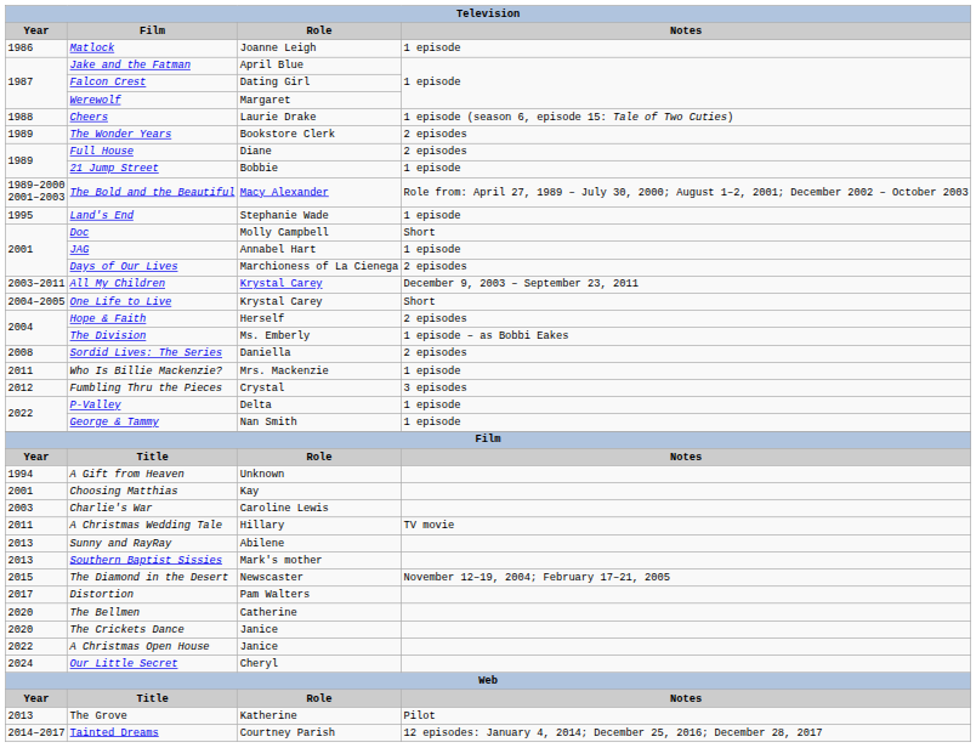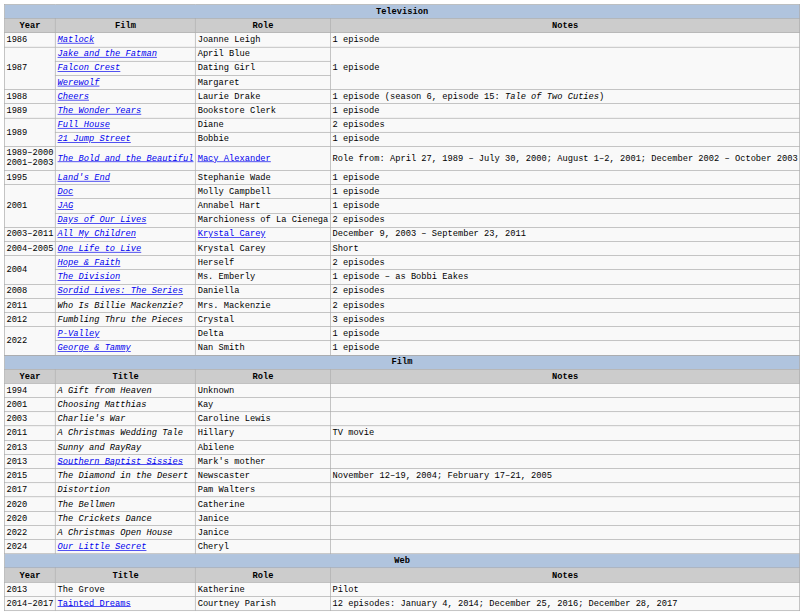The Wonder Years | Notes: 2 episodes -> 1 episode
Doc | Notes: Short -> 1 episode
Who Is Billie Mackenzie? | Notes: 1 episode -> 2 episodes
